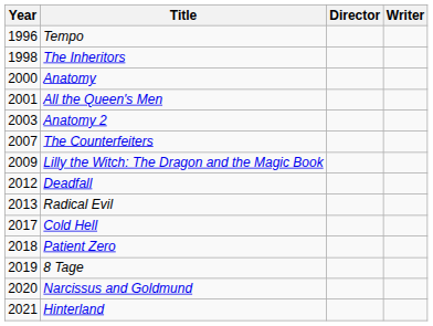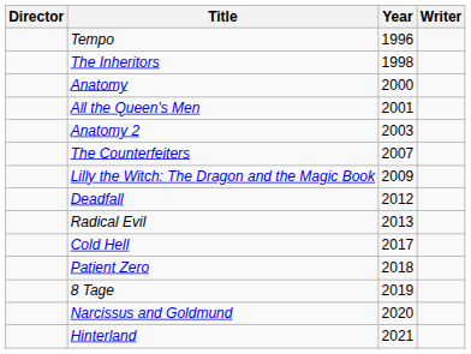columns swapped: Year <-> Director
